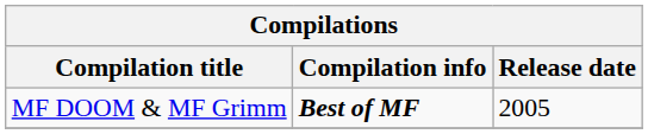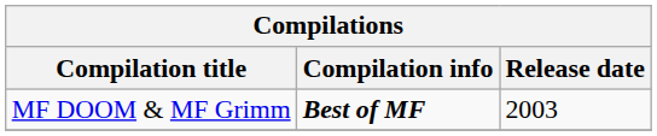MF DOOM & MF Grimm | Release date: 2005 -> 2003
